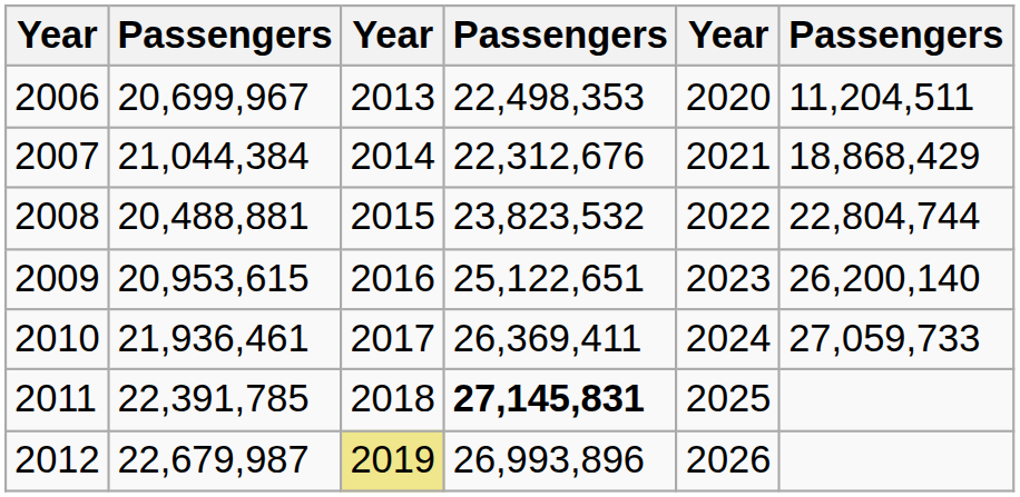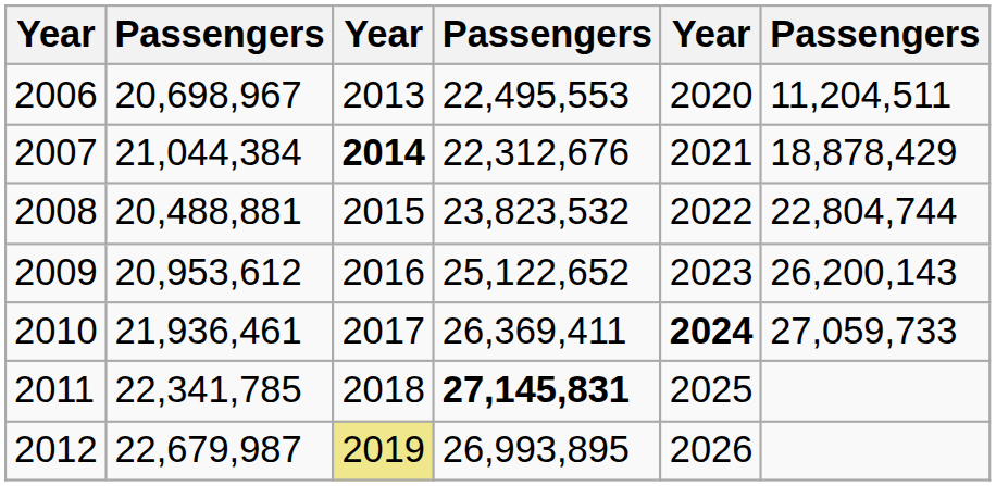2006 | column 2: 20,699,967 -> 20,698,967
2006 | column 4: 22,498,353 -> 22,495,553
2007 | column 3: normal -> bold
2007 | column 6: 18,868,429 -> 18,878,429
2009 | column 2: 20,953,615 -> 20,953,612
2009 | column 4: 25,122,651 -> 25,122,652
2009 | column 6: 26,200,140 -> 26,200,143
2010 | column 5: normal -> bold
2011 | column 2: 22,391,785 -> 22,341,785
2012 | column 4: 26,993,896 -> 26,993,895
